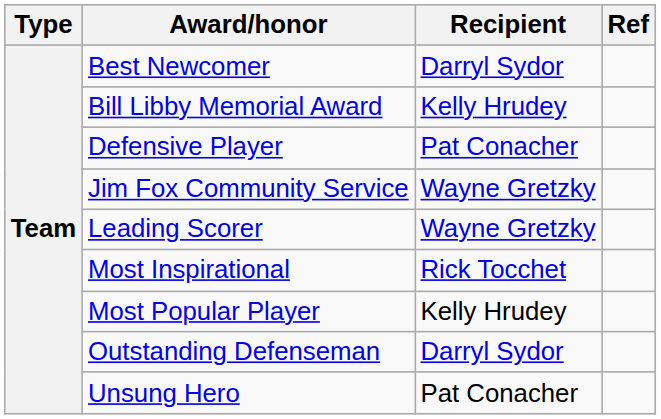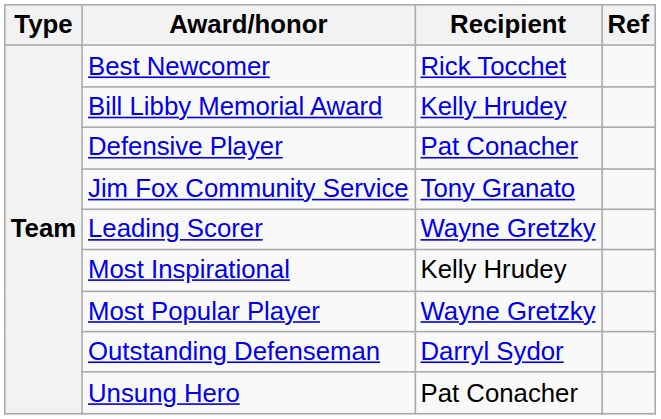Best Newcomer | Recipient: Darryl Sydor -> Rick Tocchet
Jim Fox Community Service | Recipient: Wayne Gretzky -> Tony Granato
Most Inspirational | Recipient: Rick Tocchet -> Kelly Hrudey
Most Popular Player | Recipient: Kelly Hrudey -> Wayne Gretzky
